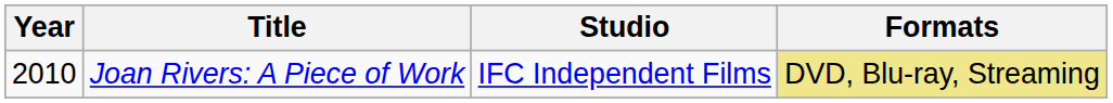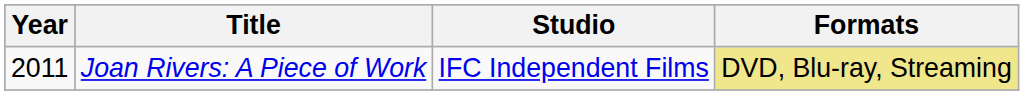Joan Rivers: A Piece of Work | Year: 2010 -> 2011
